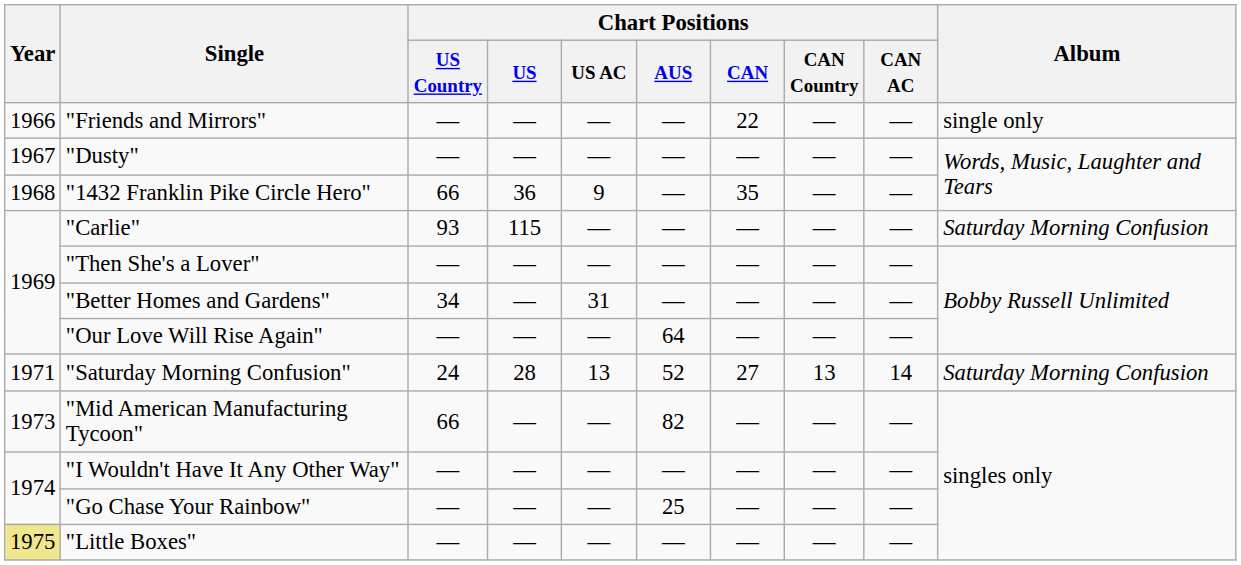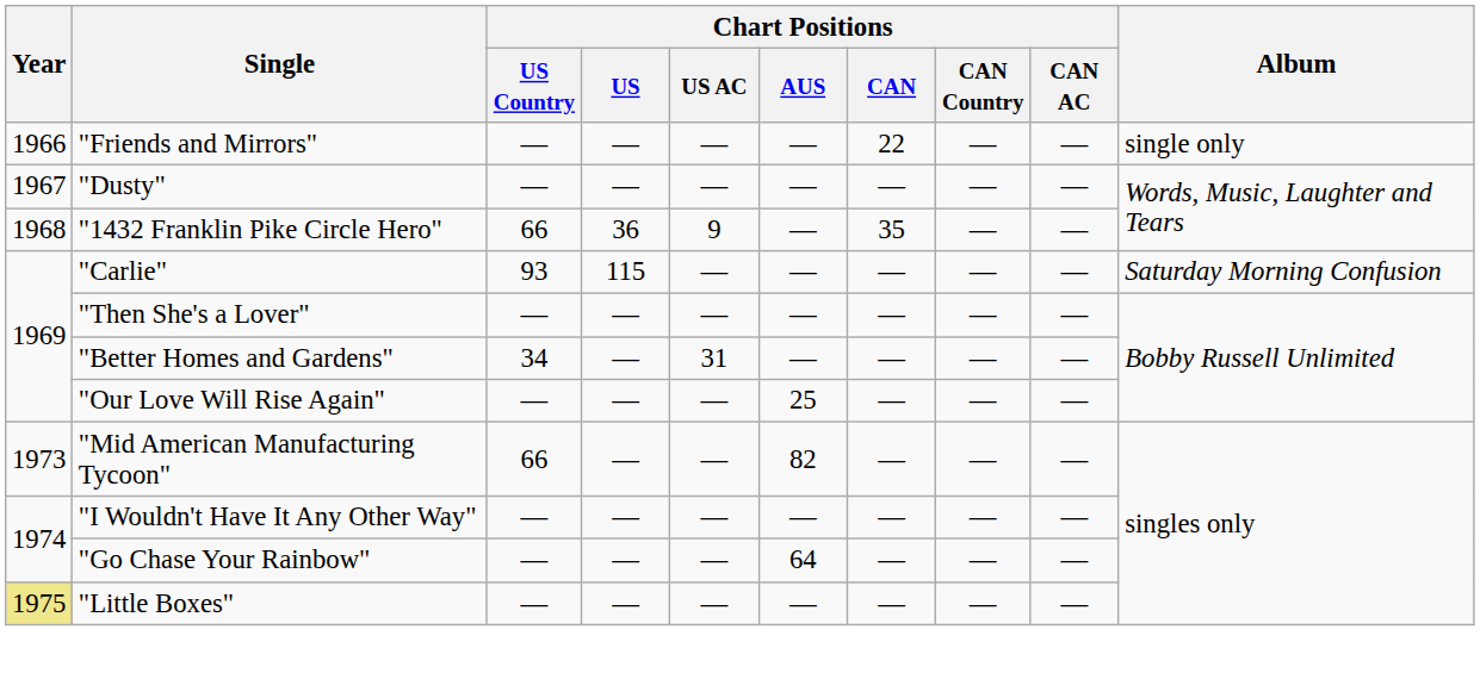"Our Love Will Rise Again" | Chart Positions / AUS: 64 -> 25
- row: 1971 | "Saturday Morning Confusion" | 24 | 28 | 13 | 52 | 27 | 13 | 14 | Saturday Morning Confusion
"Go Chase Your Rainbow" | Chart Positions / AUS: 25 -> 64
